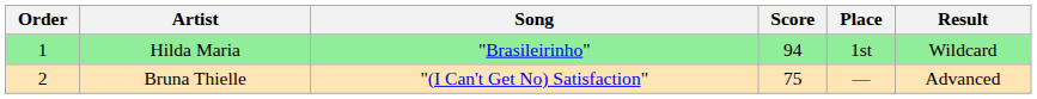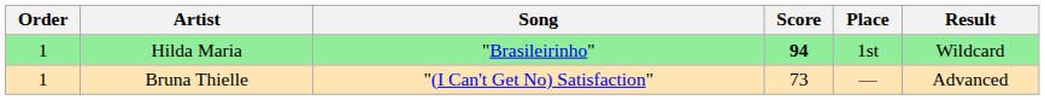Hilda Maria | Score: normal -> bold
Bruna Thielle | Order: 2 -> 1
Bruna Thielle | Score: 75 -> 73
